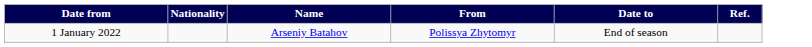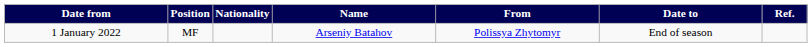+ column: Position | MF
